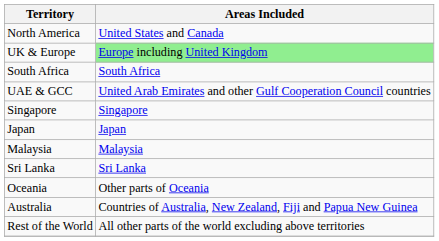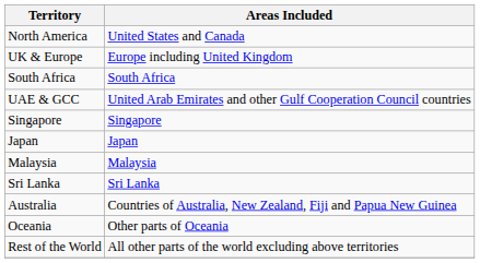UK & Europe | Areas Included: lightgreen background -> no background
rows swapped: Australia <-> Oceania
